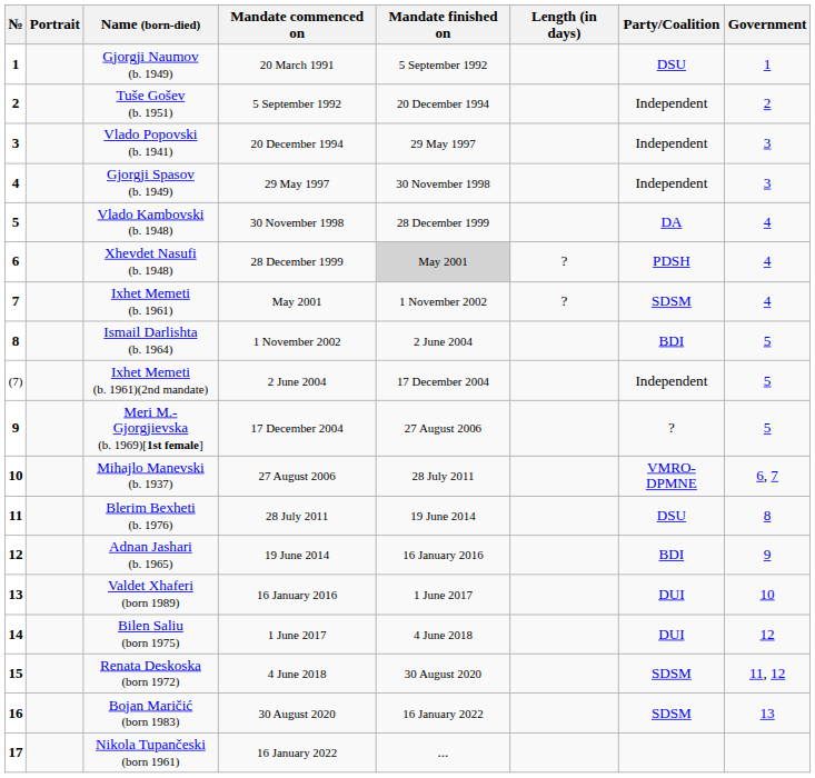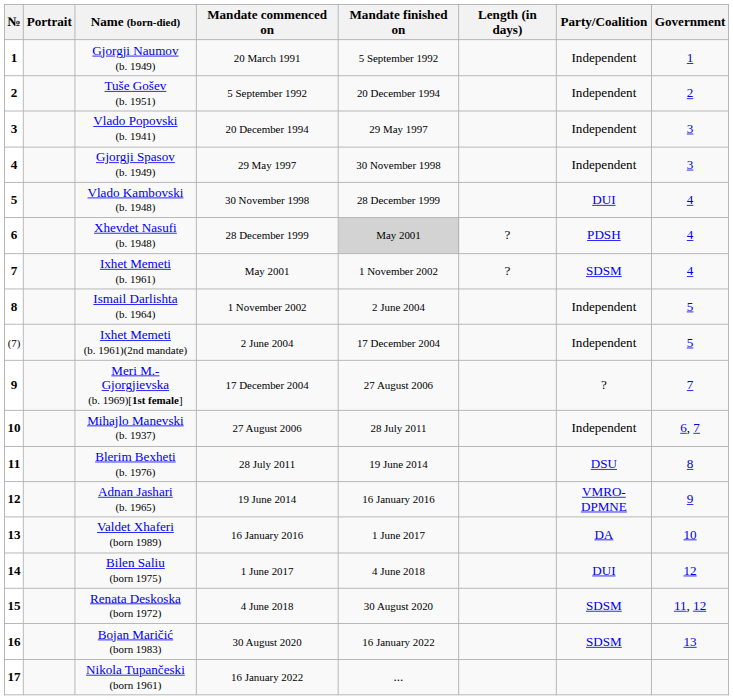Gjorgji Naumov (b. 1949) | Party/Coalition: DSU -> Independent
Vlado Kambovski (b. 1948) | Party/Coalition: DA -> DUI
Ismail Darlishta (b. 1964) | Party/Coalition: BDI -> Independent
Meri M.-Gjorgjievska (b. 1969)[1st female] | Government: 5 -> 7
Mihajlo Manevski (b. 1937) | Party/Coalition: VMRO-DPMNE -> Independent
Adnan Jashari (b. 1965) | Party/Coalition: BDI -> VMRO-DPMNE
Valdet Xhaferi (born 1989) | Party/Coalition: DUI -> DA
